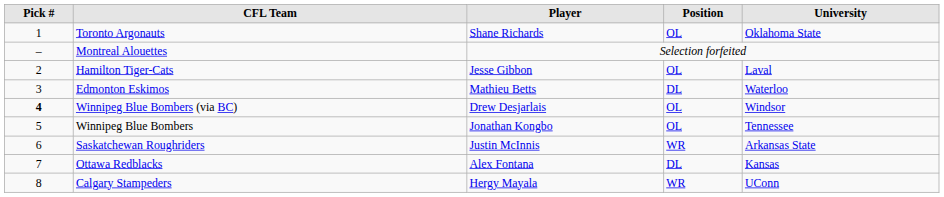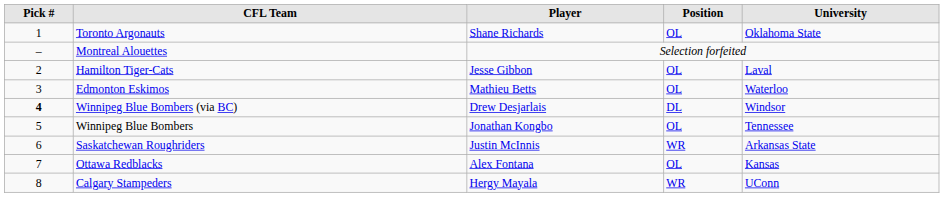Edmonton Eskimos | Position: DL -> OL
Winnipeg Blue Bombers (via BC) | Position: OL -> DL
Ottawa Redblacks | Position: DL -> OL
